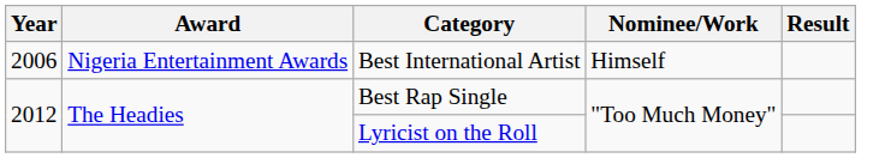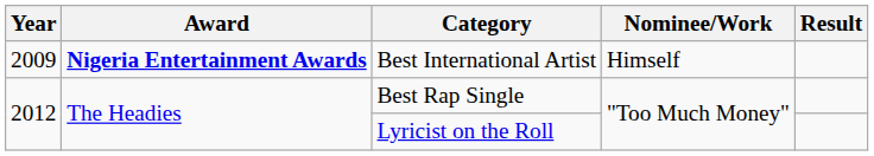Best International Artist | Year: 2006 -> 2009
Best International Artist | Award: normal -> bold
